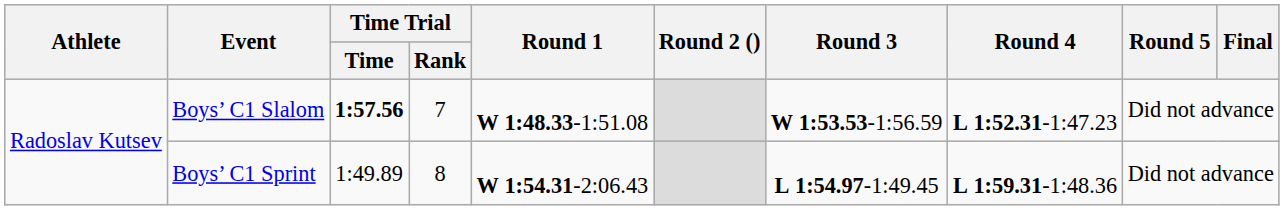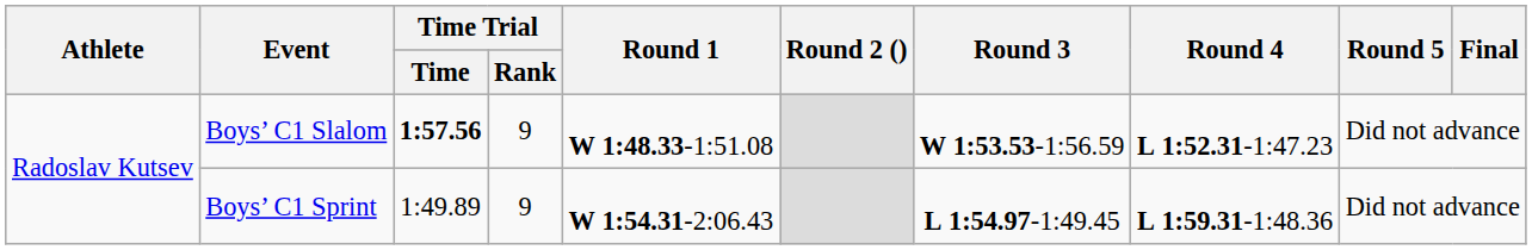Boys’ C1 Slalom | Time Trial / Rank: 7 -> 9
Boys’ C1 Sprint | Time Trial / Rank: 8 -> 9
